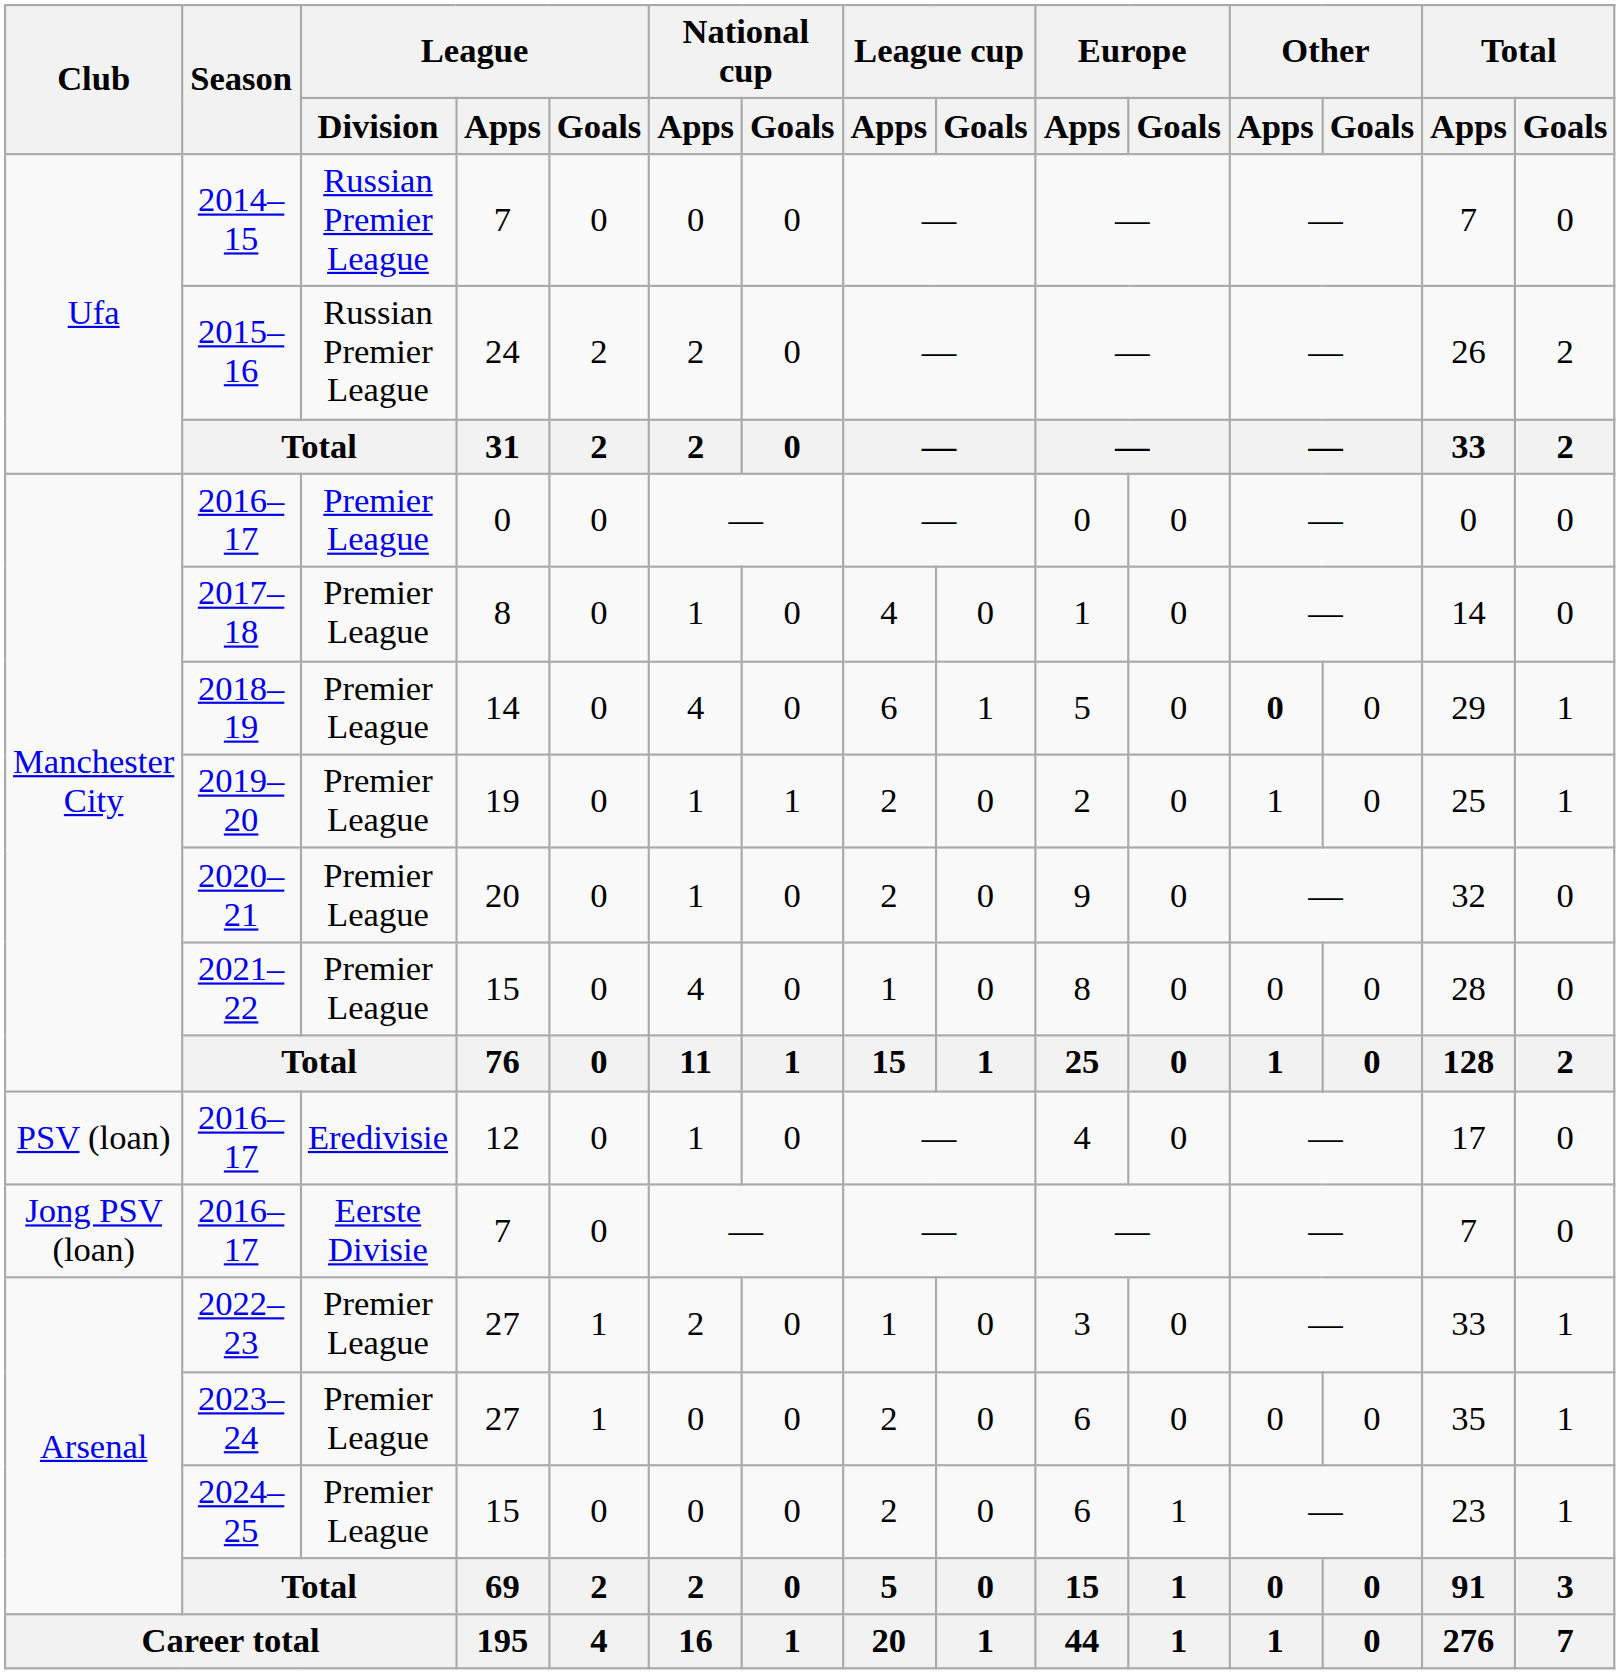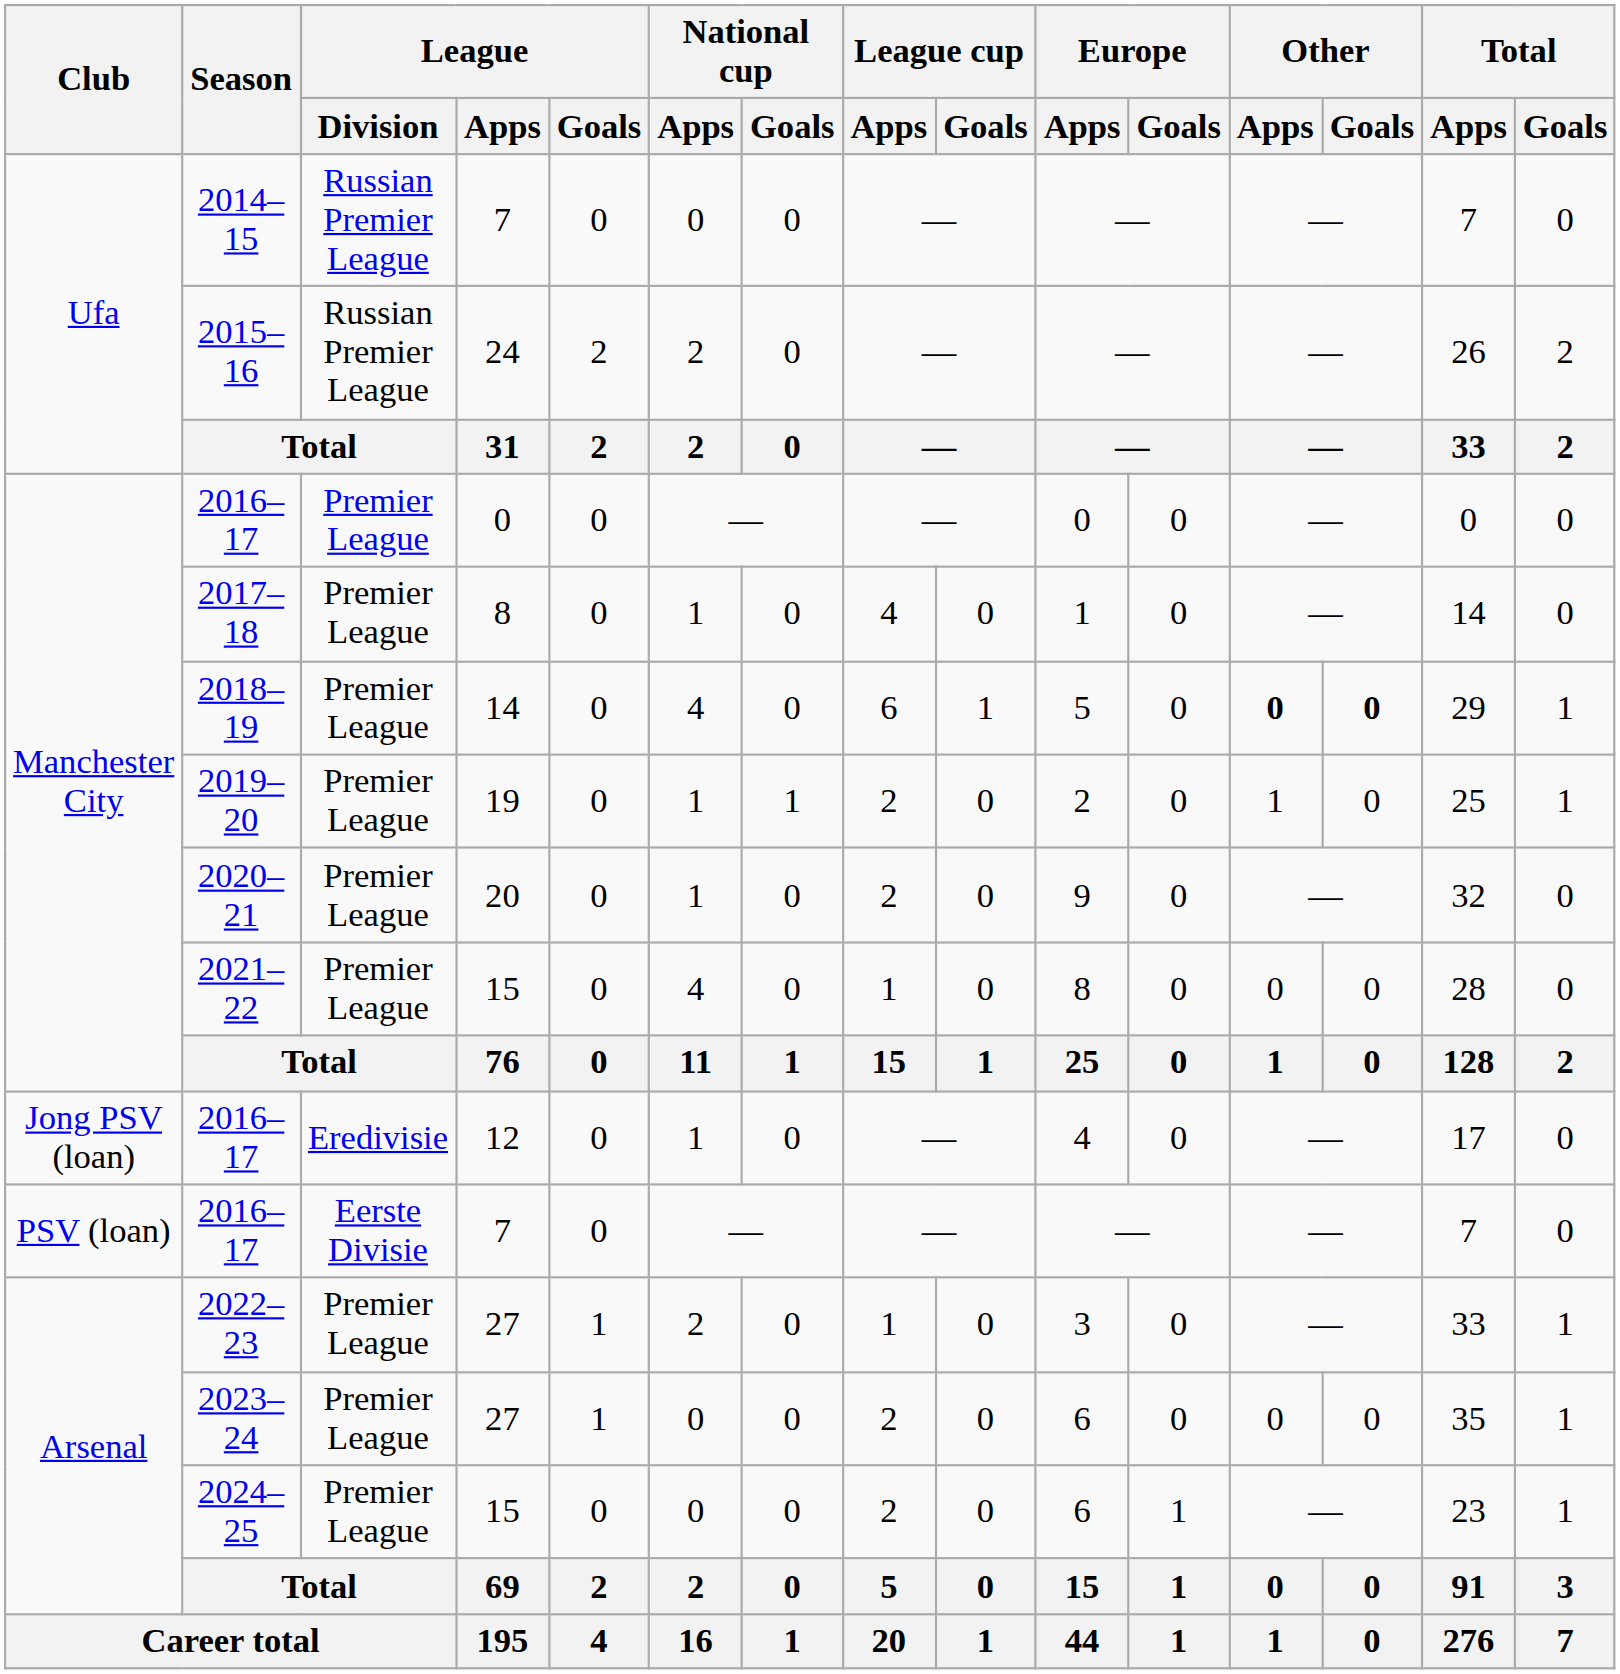2018–19 | Other / Goals: normal -> bold
2016–17 / 12 | Club: PSV (loan) -> Jong PSV (loan)
2016–17 / 7 | Club: Jong PSV (loan) -> PSV (loan)
